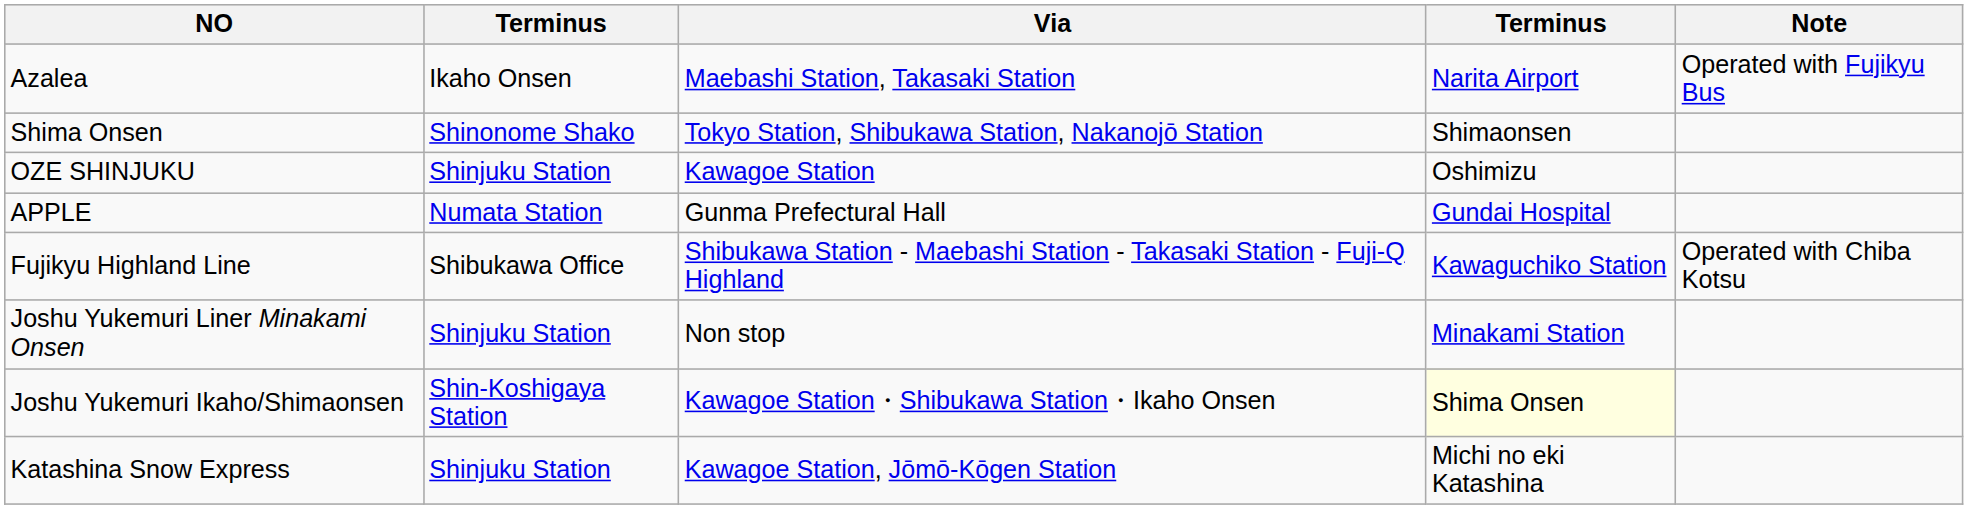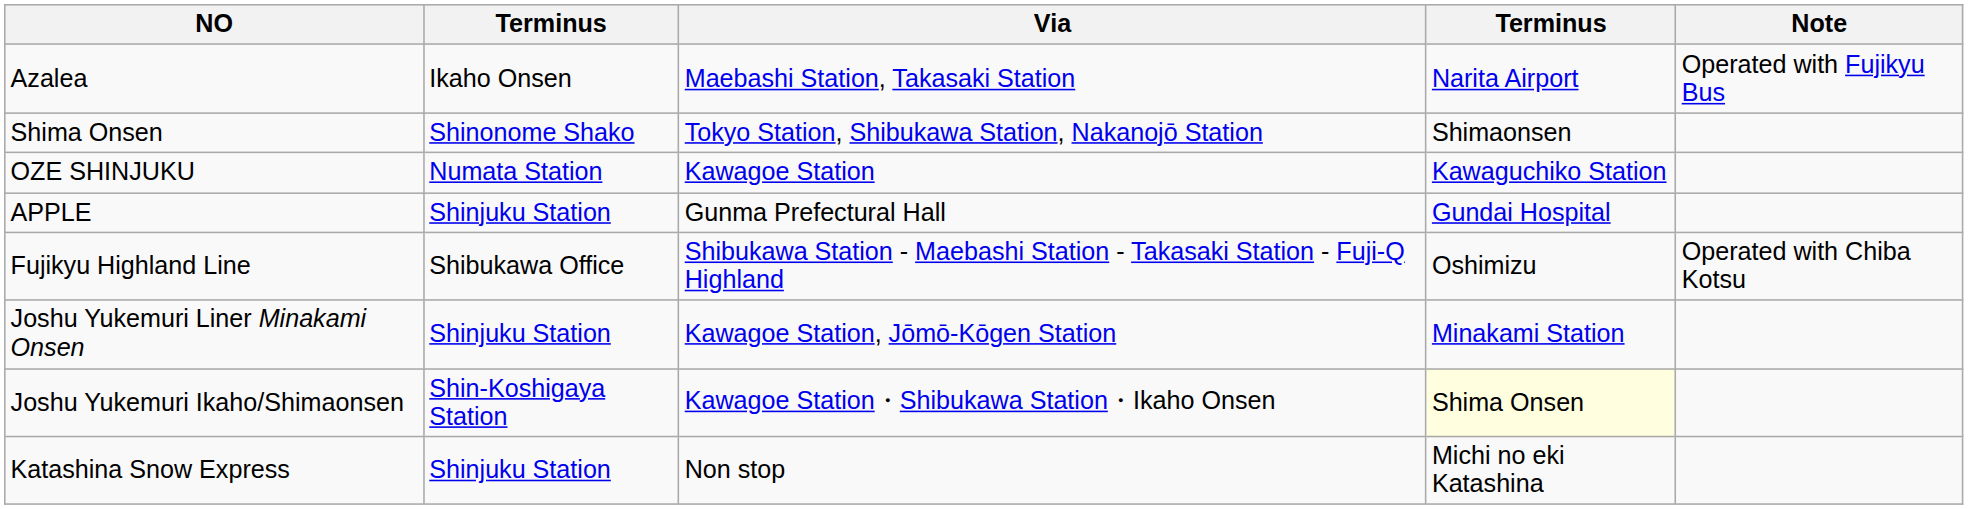OZE SHINJUKU | column 2: Shinjuku Station -> Numata Station
OZE SHINJUKU | column 4: Oshimizu -> Kawaguchiko Station
APPLE | column 2: Numata Station -> Shinjuku Station
Fujikyu Highland Line | column 4: Kawaguchiko Station -> Oshimizu
Joshu Yukemuri Liner Minakami Onsen | Via: Non stop -> Kawagoe Station, Jōmō-Kōgen Station
Katashina Snow Express | Via: Kawagoe Station, Jōmō-Kōgen Station -> Non stop
